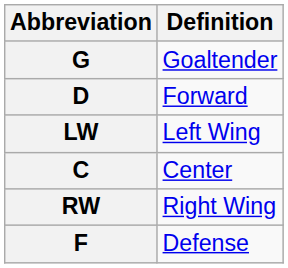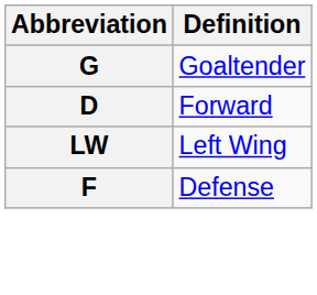- row: C | Center
- row: RW | Right Wing
